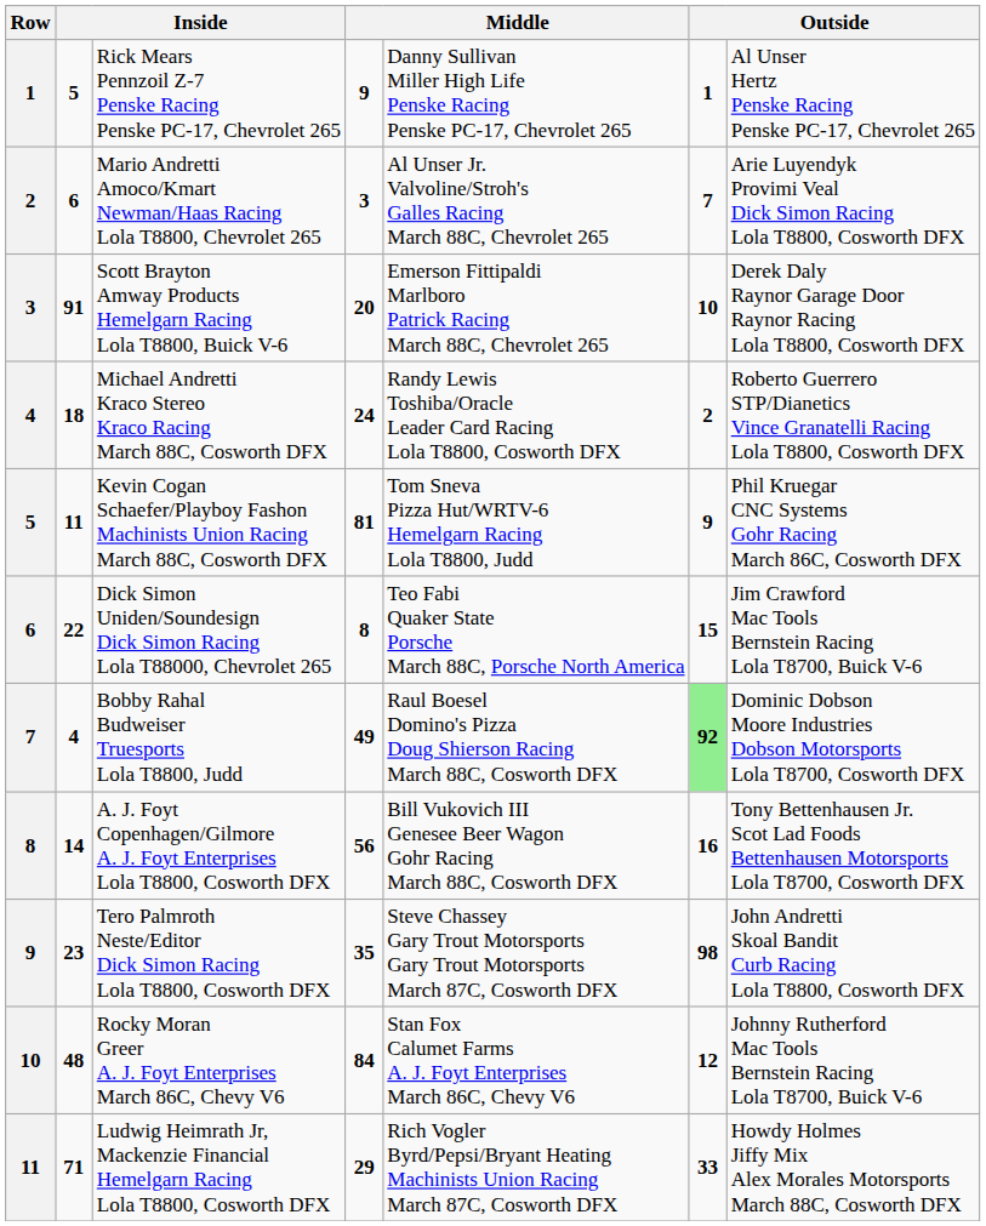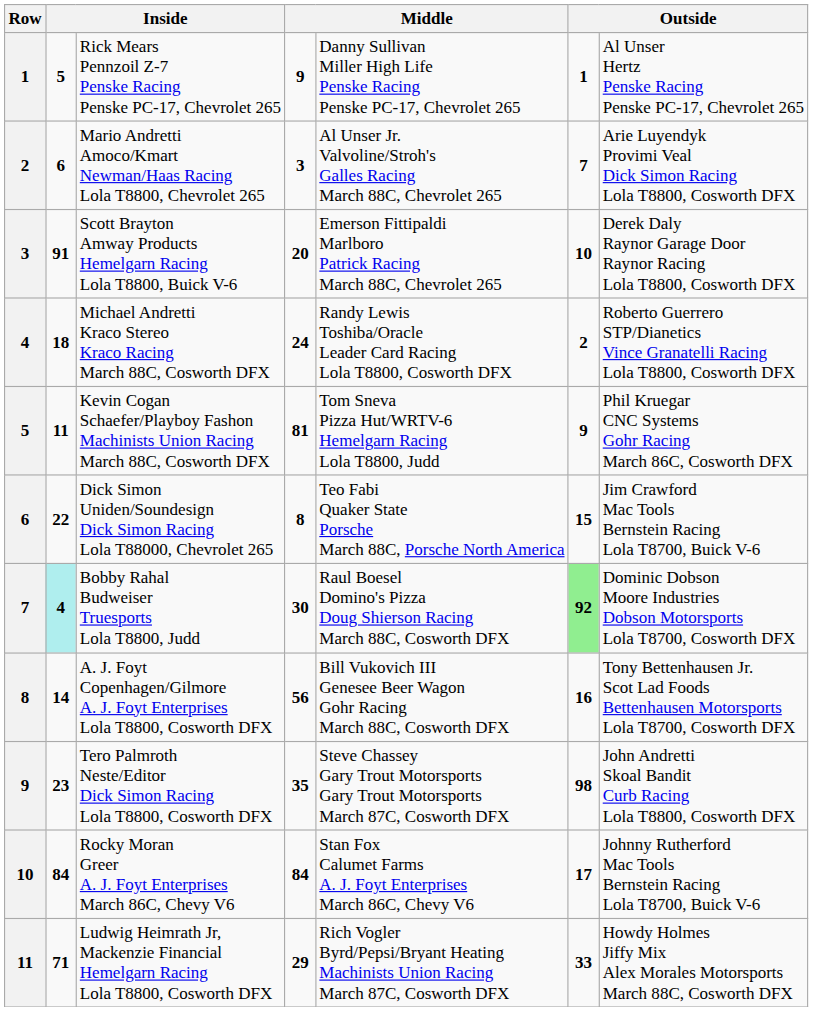Bobby Rahal Budweiser Truesports Lola T8800, Judd | column 2: no background -> paleturquoise background
Bobby Rahal Budweiser Truesports Lola T8800, Judd | column 4: 49 -> 30
Rocky Moran Greer A. J. Foyt Enterprises March 86C, Chevy V6 | column 2: 48 -> 84
Rocky Moran Greer A. J. Foyt Enterprises March 86C, Chevy V6 | column 6: 12 -> 17
